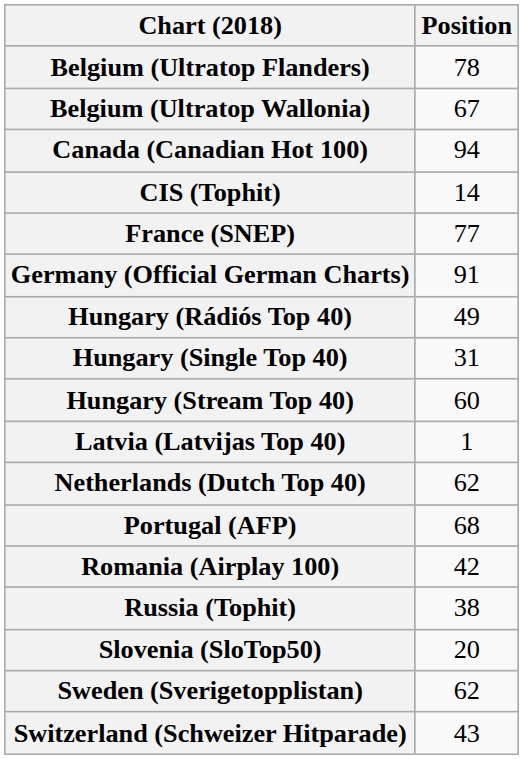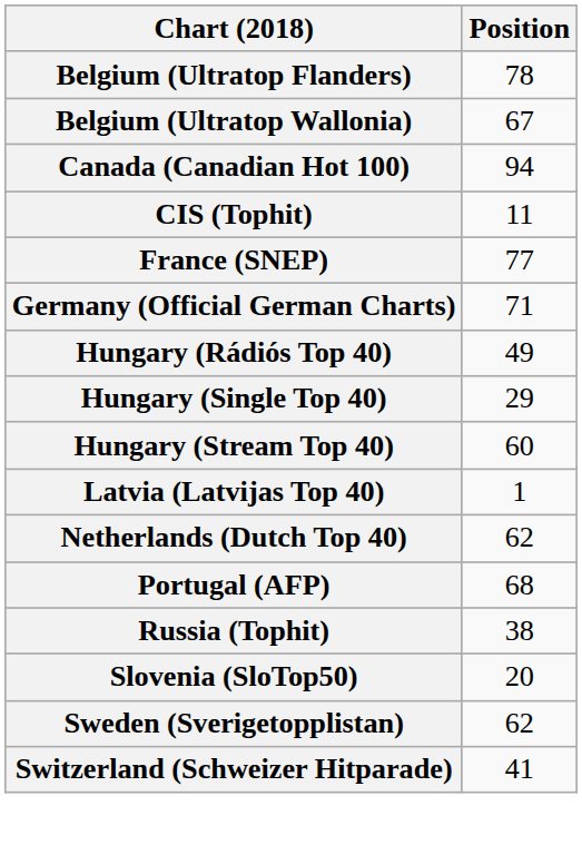CIS (Tophit) | Position: 14 -> 11
Germany (Official German Charts) | Position: 91 -> 71
Hungary (Single Top 40) | Position: 31 -> 29
- row: Romania (Airplay 100) | 42
Switzerland (Schweizer Hitparade) | Position: 43 -> 41
